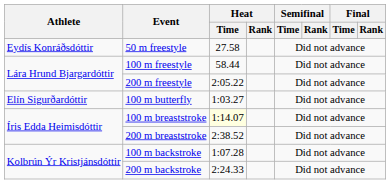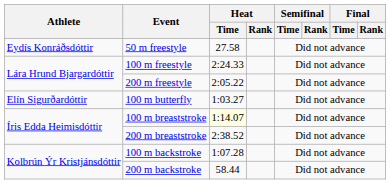100 m freestyle | Heat / Time: 58.44 -> 2:24.33
200 m backstroke | Heat / Time: 2:24.33 -> 58.44
